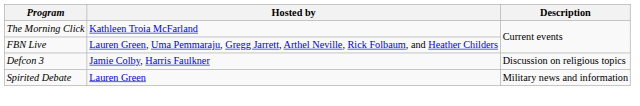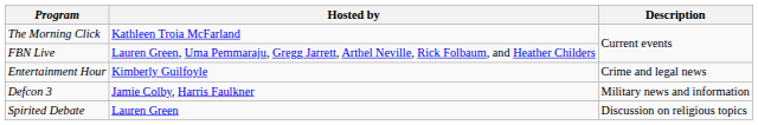+ row: Entertainment Hour | Kimberly Guilfoyle | Crime and legal news
Defcon 3 | Description: Discussion on religious topics -> Military news and information
Spirited Debate | Description: Military news and information -> Discussion on religious topics
